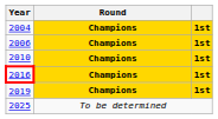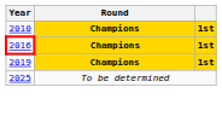- row: 2004 | Champions | 1st
- row: 2006 | Champions | 1st
